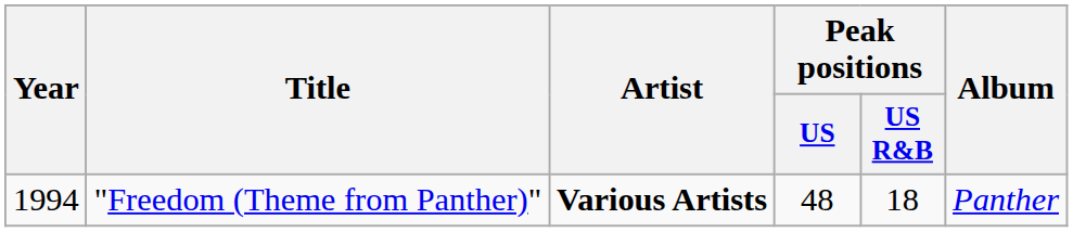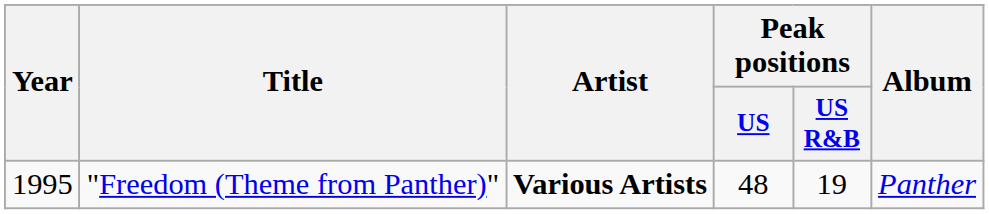"Freedom (Theme from Panther)" | Year: 1994 -> 1995
"Freedom (Theme from Panther)" | Peak positions / US R&B: 18 -> 19
